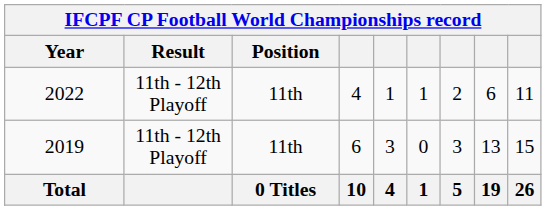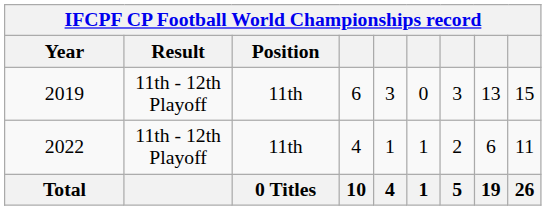rows swapped: 2019 <-> 2022
